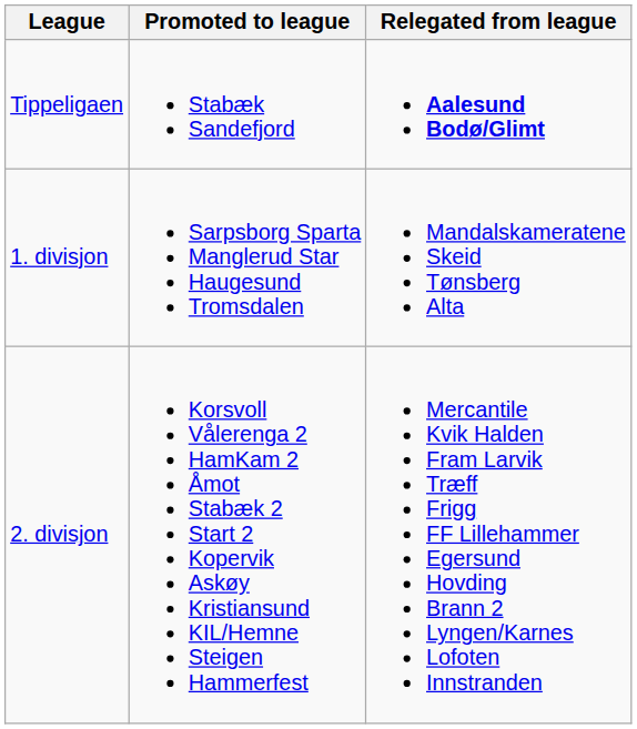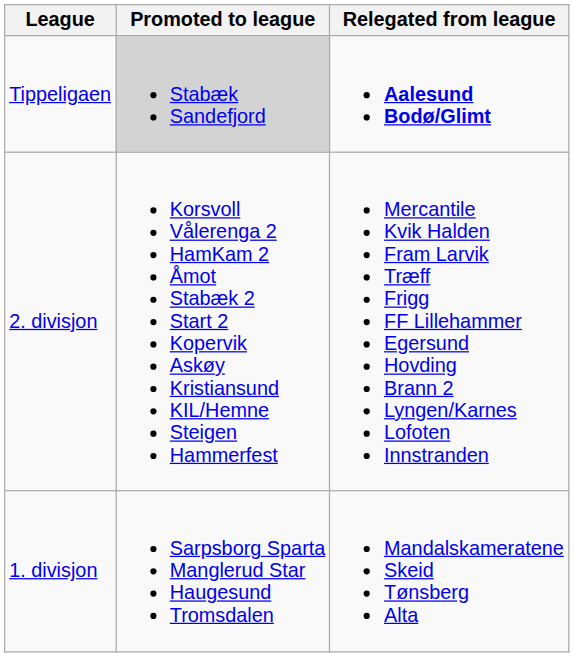Tippeligaen | Promoted to league: no background -> lightgrey background
rows swapped: 1. divisjon <-> 2. divisjon
